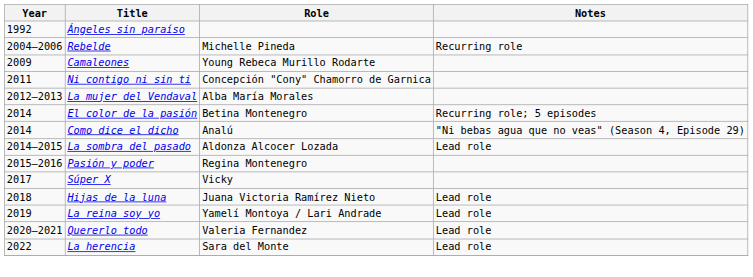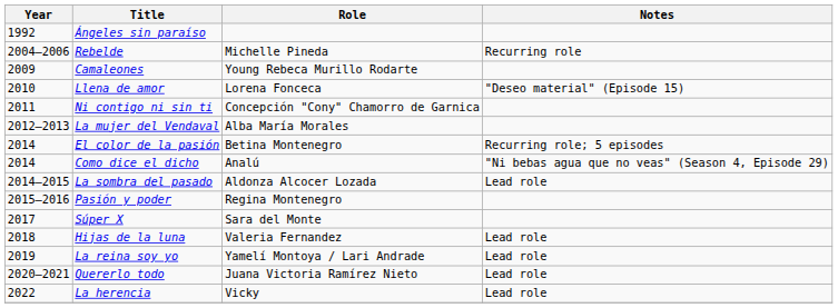+ row: 2010 | Llena de amor | Lorena Fonceca | "Deseo material" (Episode 15)
Súper X | Role: Vicky -> Sara del Monte
Hijas de la luna | Role: Juana Victoria Ramírez Nieto -> Valeria Fernandez
Quererlo todo | Role: Valeria Fernandez -> Juana Victoria Ramírez Nieto
La herencia | Role: Sara del Monte -> Vicky
